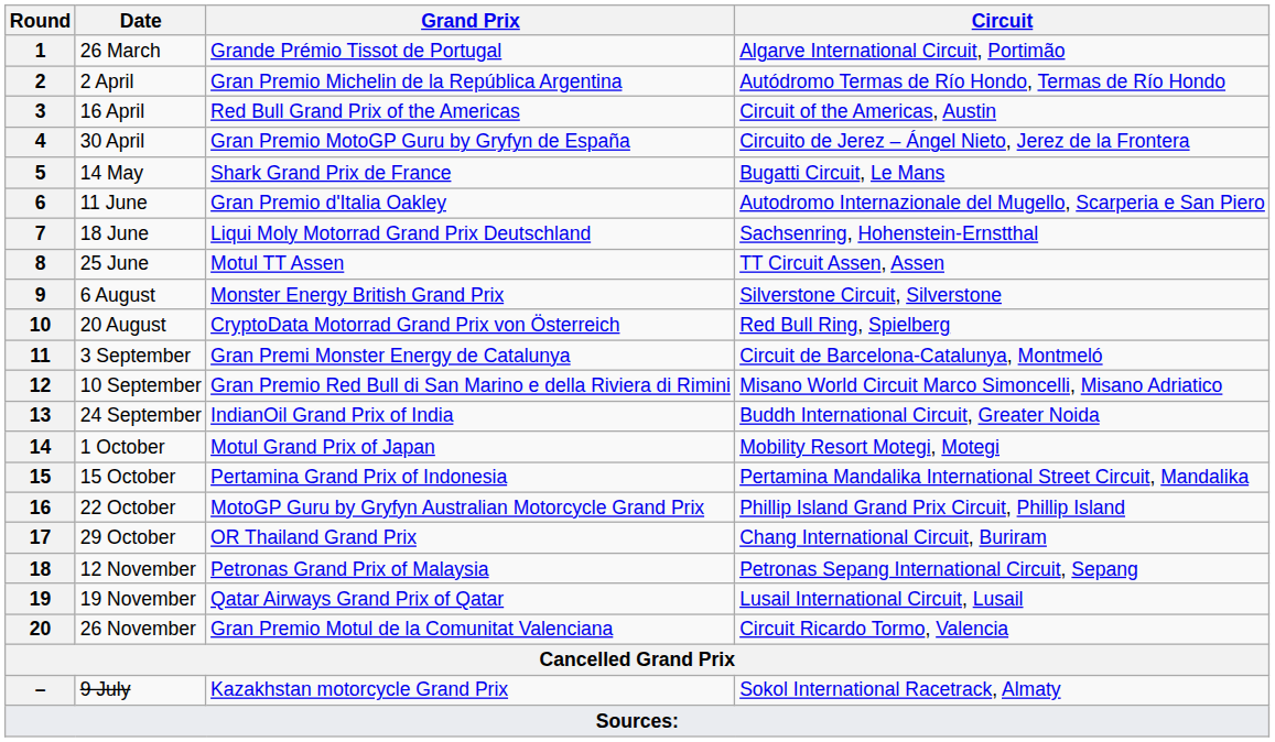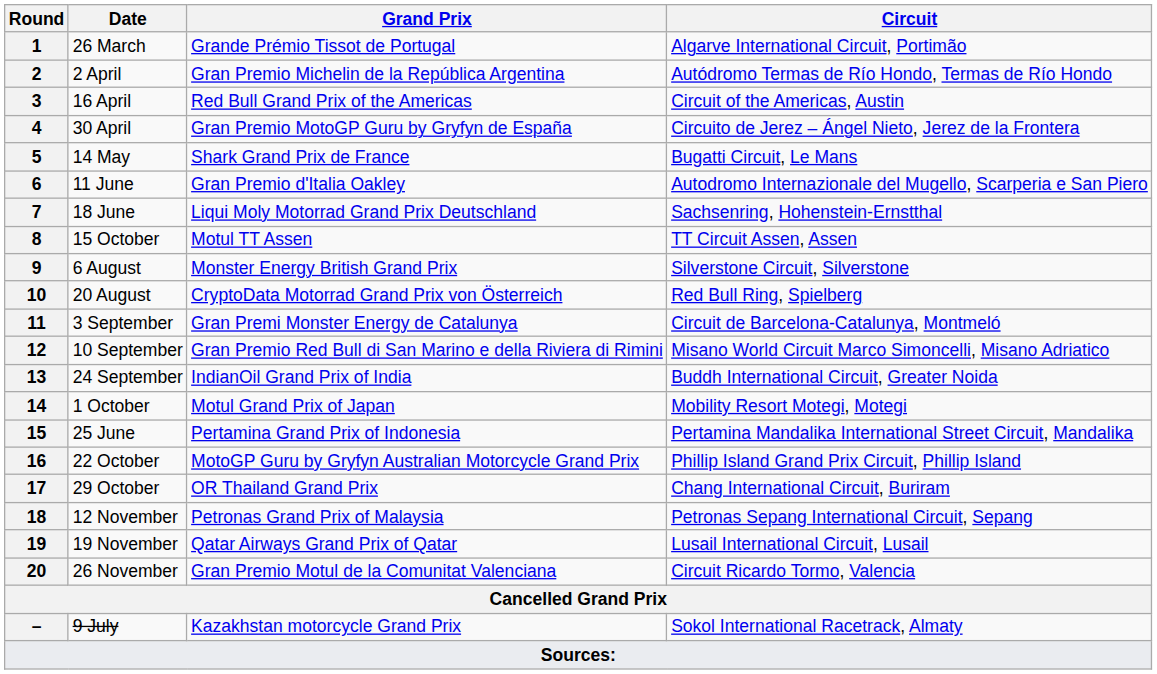8 | Date: 25 June -> 15 October
15 | Date: 15 October -> 25 June
